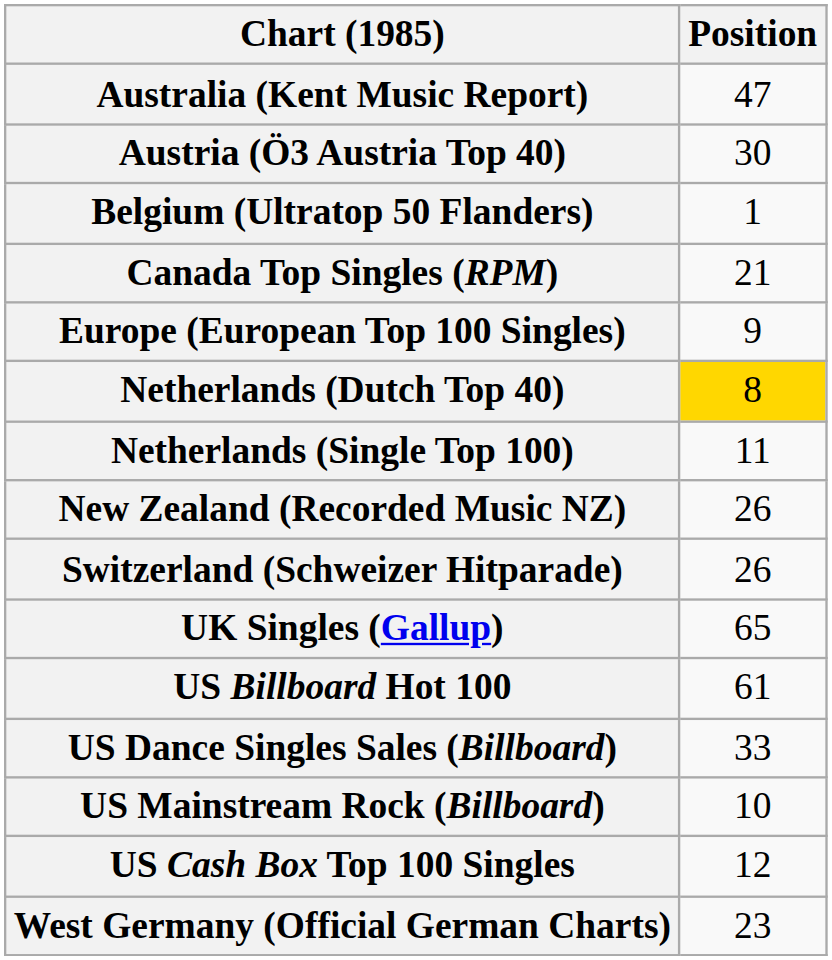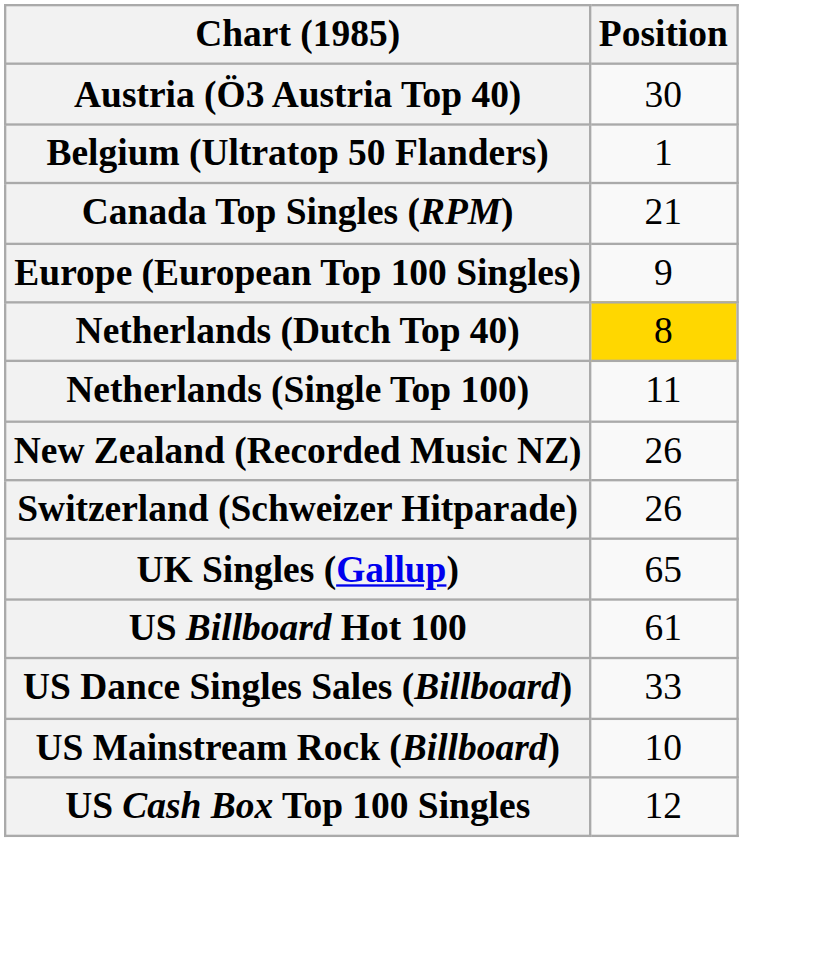- row: Australia (Kent Music Report) | 47
- row: West Germany (Official German Charts) | 23
